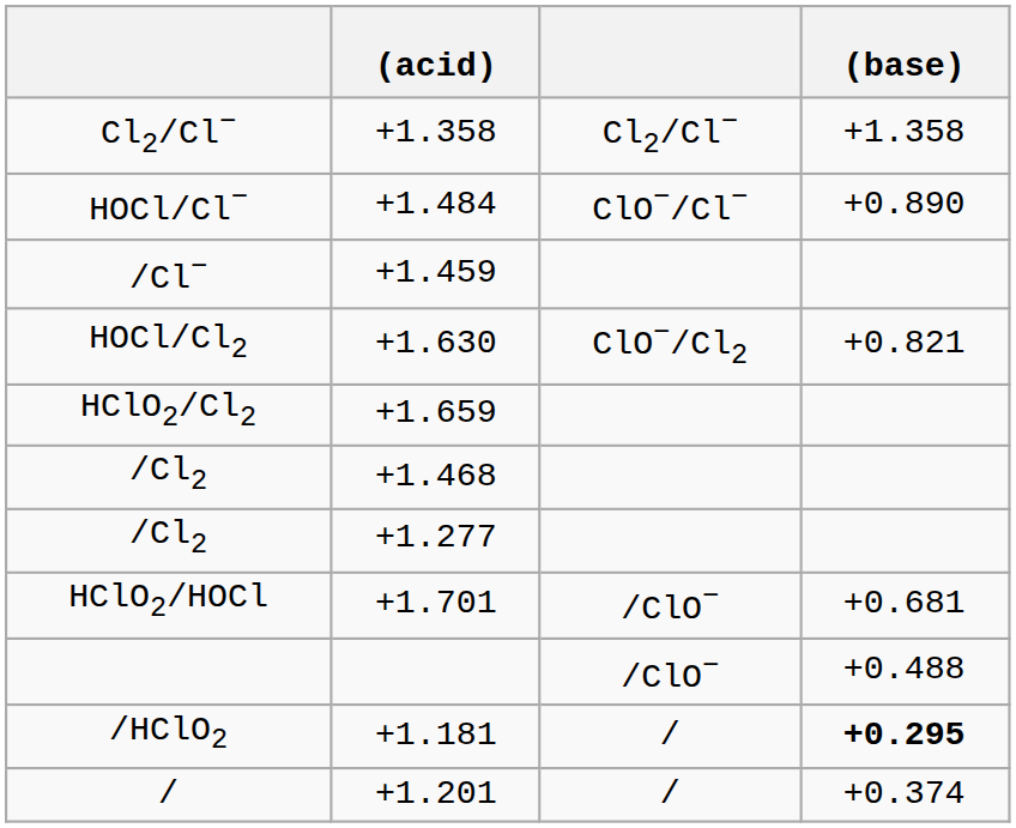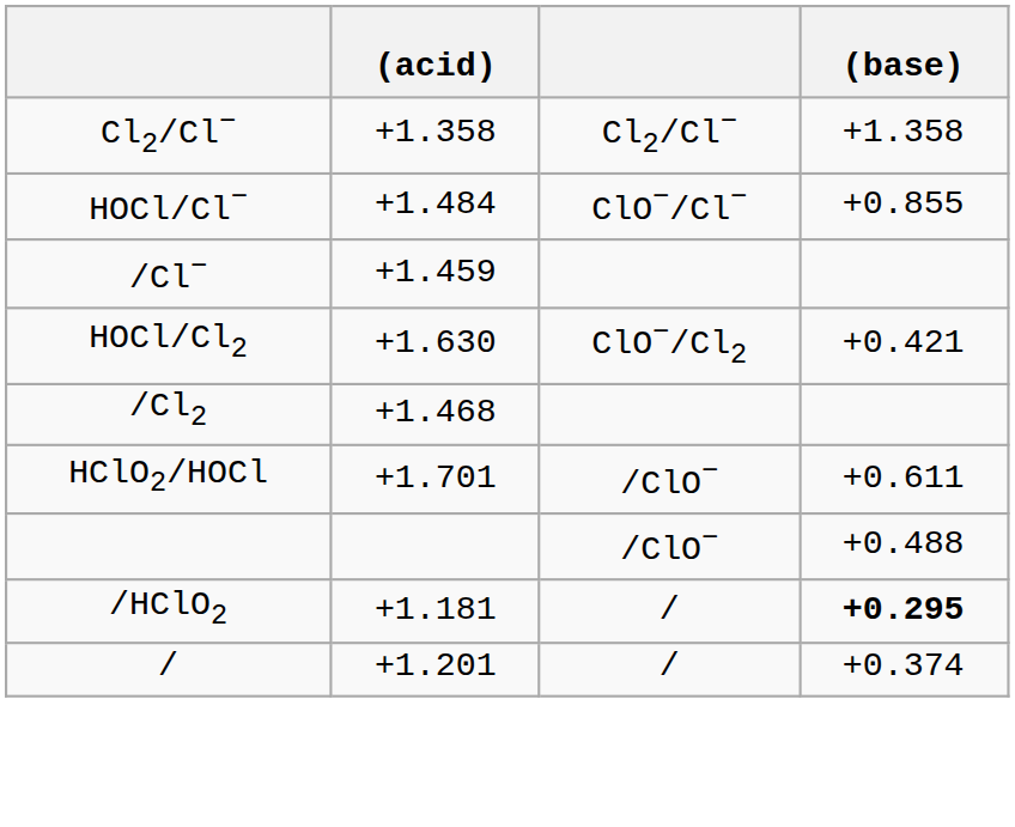HOCl/Cl− | (base): +0.890 -> +0.855
HOCl/Cl2 | (base): +0.821 -> +0.421
- row: HClO2/Cl2 | +1.659
- row: /Cl2 | +1.277
HClO2/HOCl | (base): +0.681 -> +0.611
